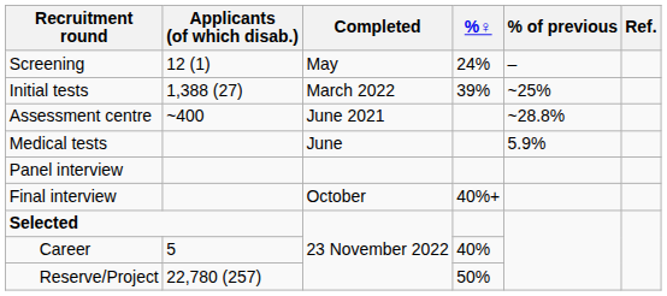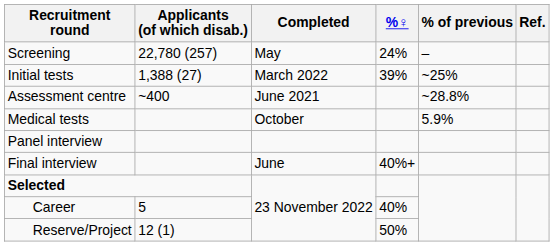Screening | Applicants (of which disab.): 12 (1) -> 22,780 (257)
Medical tests | Completed: June -> October
Final interview | Completed: October -> June
Reserve/Project | Applicants (of which disab.): 22,780 (257) -> 12 (1)
